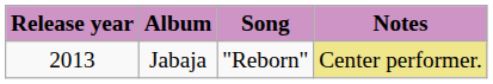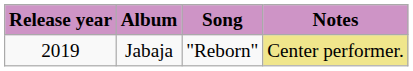Jabaja | Release year: 2013 -> 2019
